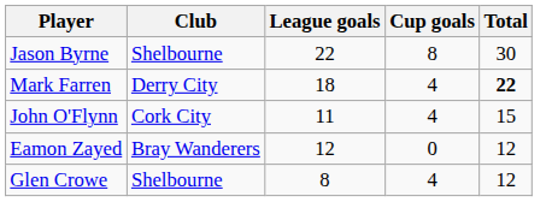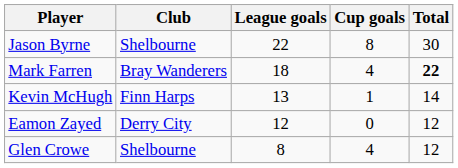Mark Farren | Club: Derry City -> Bray Wanderers
- row: John O'Flynn | Cork City | 11 | 4 | 15
+ row: Kevin McHugh | Finn Harps | 13 | 1 | 14
Eamon Zayed | Club: Bray Wanderers -> Derry City
